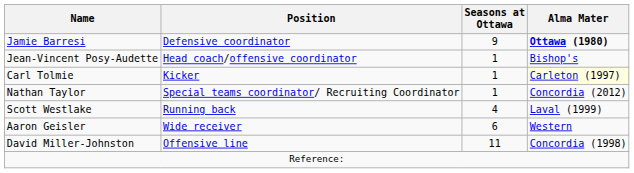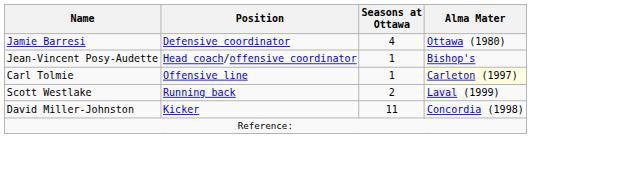Jamie Barresi | Seasons at Ottawa: 9 -> 4
Jamie Barresi | Alma Mater: bold -> normal
Carl Tolmie | Position: Kicker -> Offensive line
- row: Nathan Taylor | Special teams coordinator/ Recruiting Coordinator | 1 | Concordia (2012)
Scott Westlake | Seasons at Ottawa: 4 -> 2
- row: Aaron Geisler | Wide receiver | 6 | Western
David Miller-Johnston | Position: Offensive line -> Kicker
